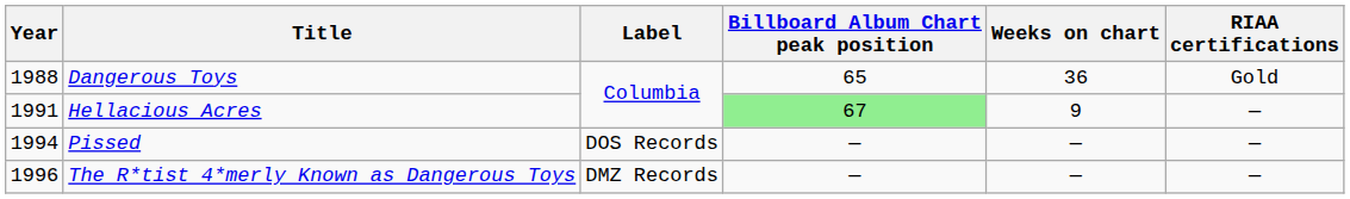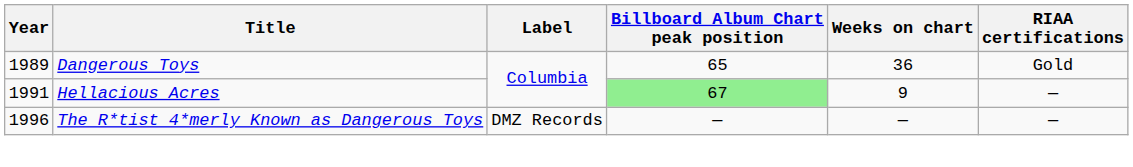Dangerous Toys | Year: 1988 -> 1989
- row: 1994 | Pissed | DOS Records | — | — | —
